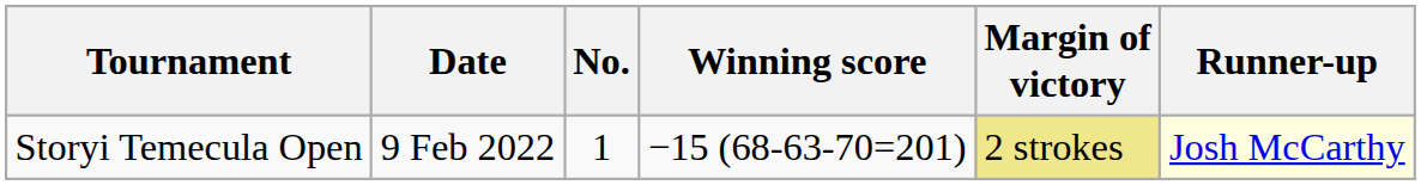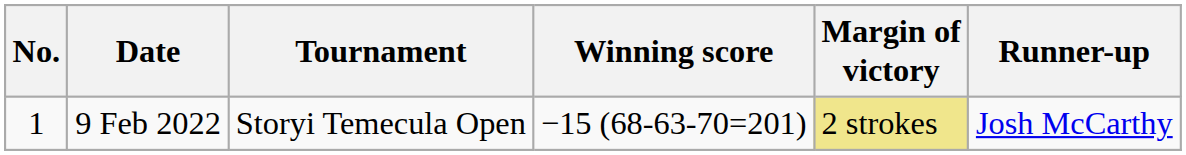columns swapped: No. <-> Tournament
9 Feb 2022 | Runner-up: lightyellow background -> no background
